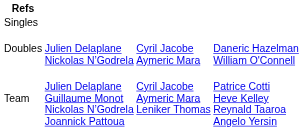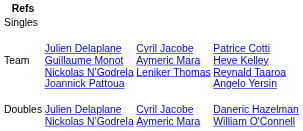rows swapped: Doubles <-> Team
